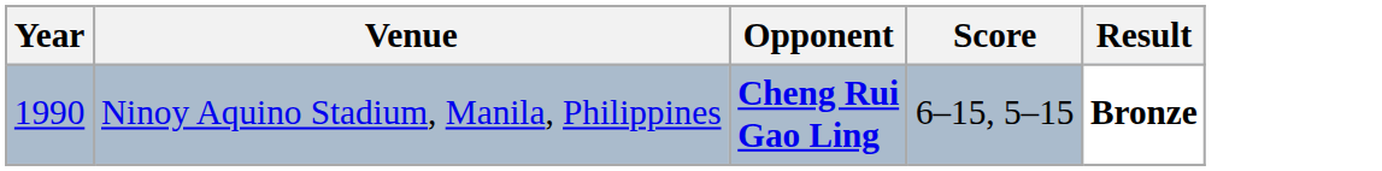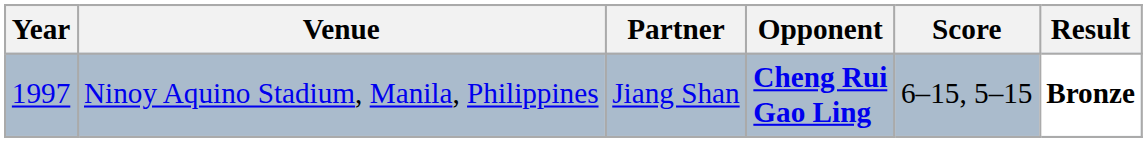+ column: Partner | Jiang Shan
Ninoy Aquino Stadium, Manila, Philippines | Year: 1990 -> 1997
